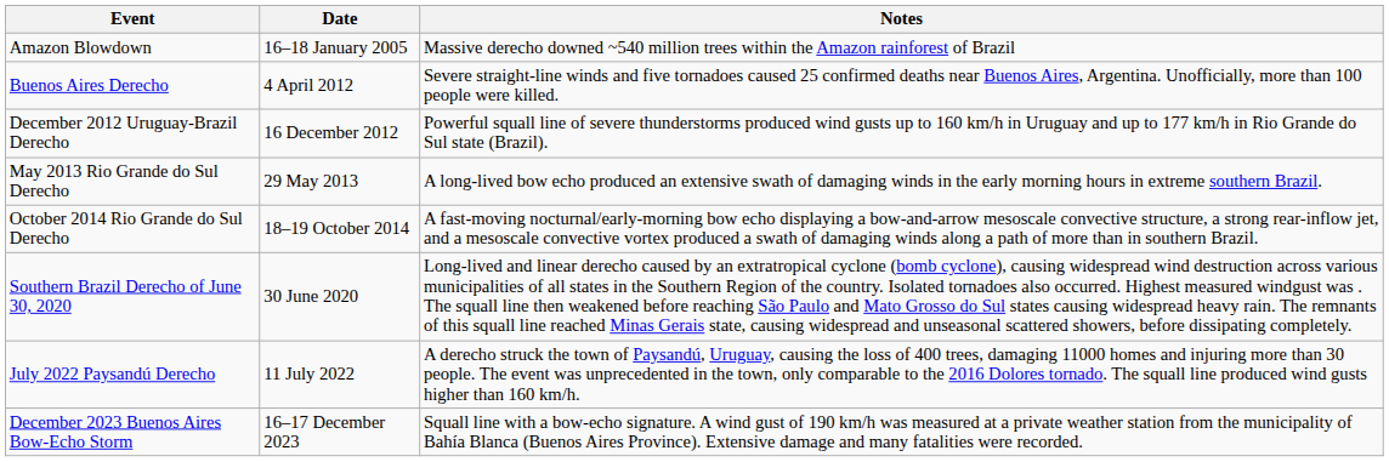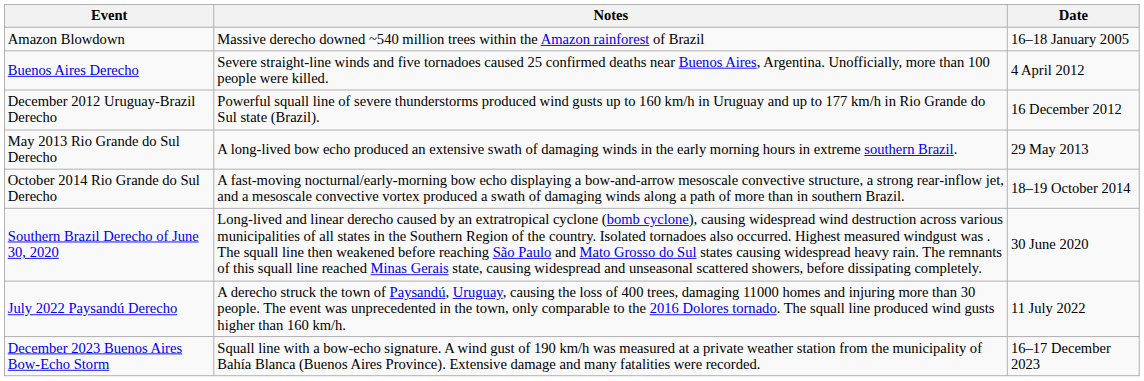columns swapped: Date <-> Notes
